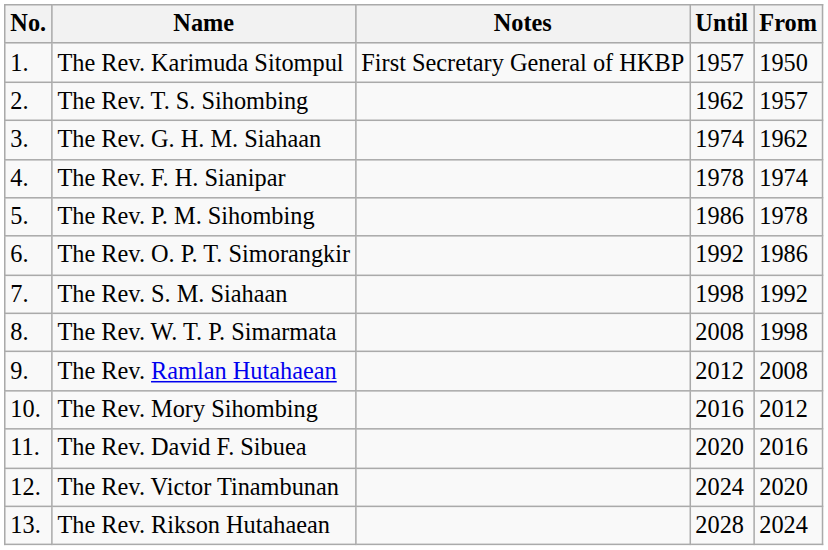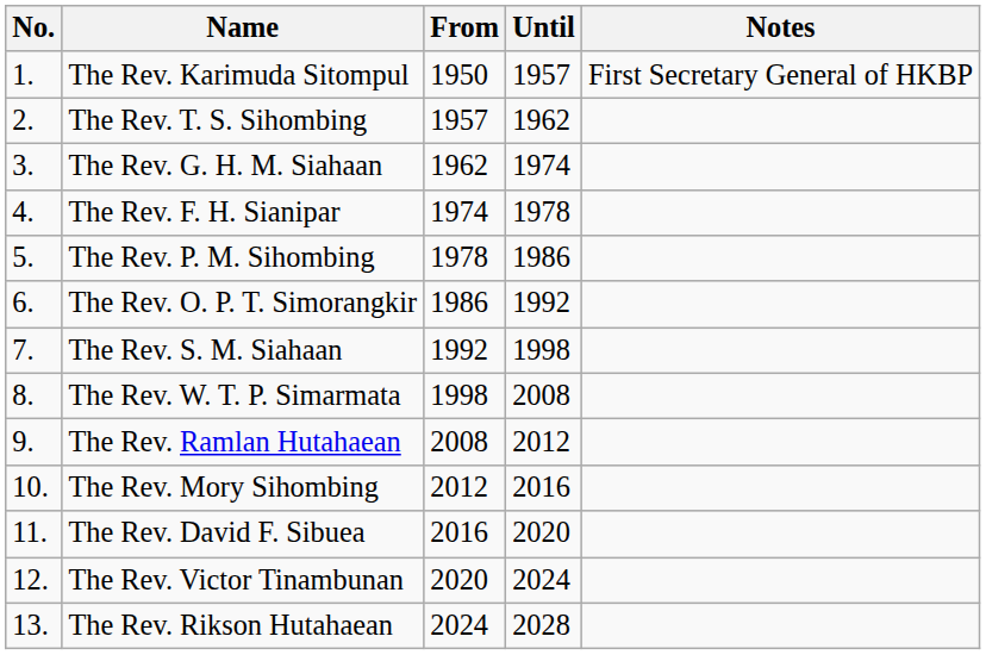columns swapped: From <-> Notes
